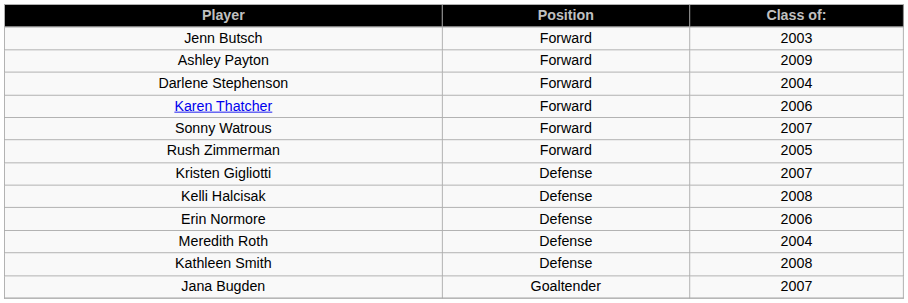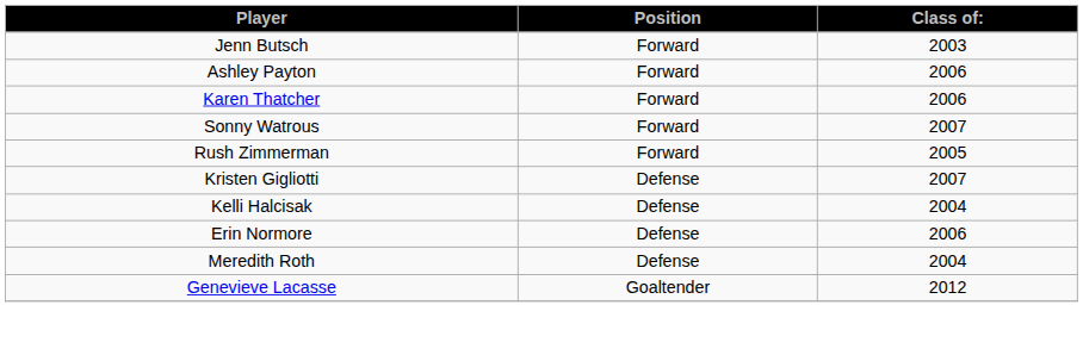Ashley Payton | Class of:: 2009 -> 2006
- row: Darlene Stephenson | Forward | 2004
Kelli Halcisak | Class of:: 2008 -> 2004
- row: Kathleen Smith | Defense | 2008
- row: Jana Bugden | Goaltender | 2007
+ row: Genevieve Lacasse | Goaltender | 2012
